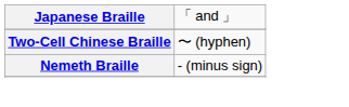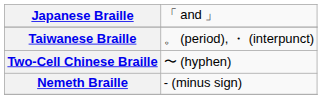+ row: Taiwanese Braille | 。 (period), ・ (interpunct)
